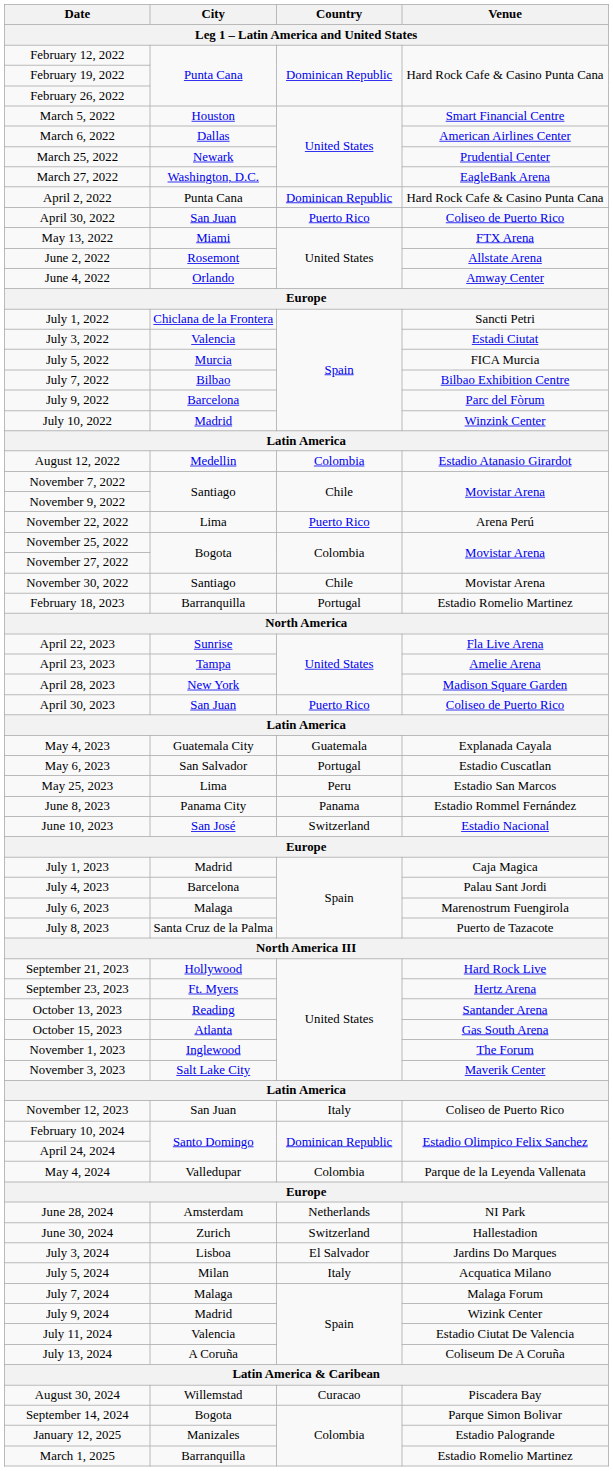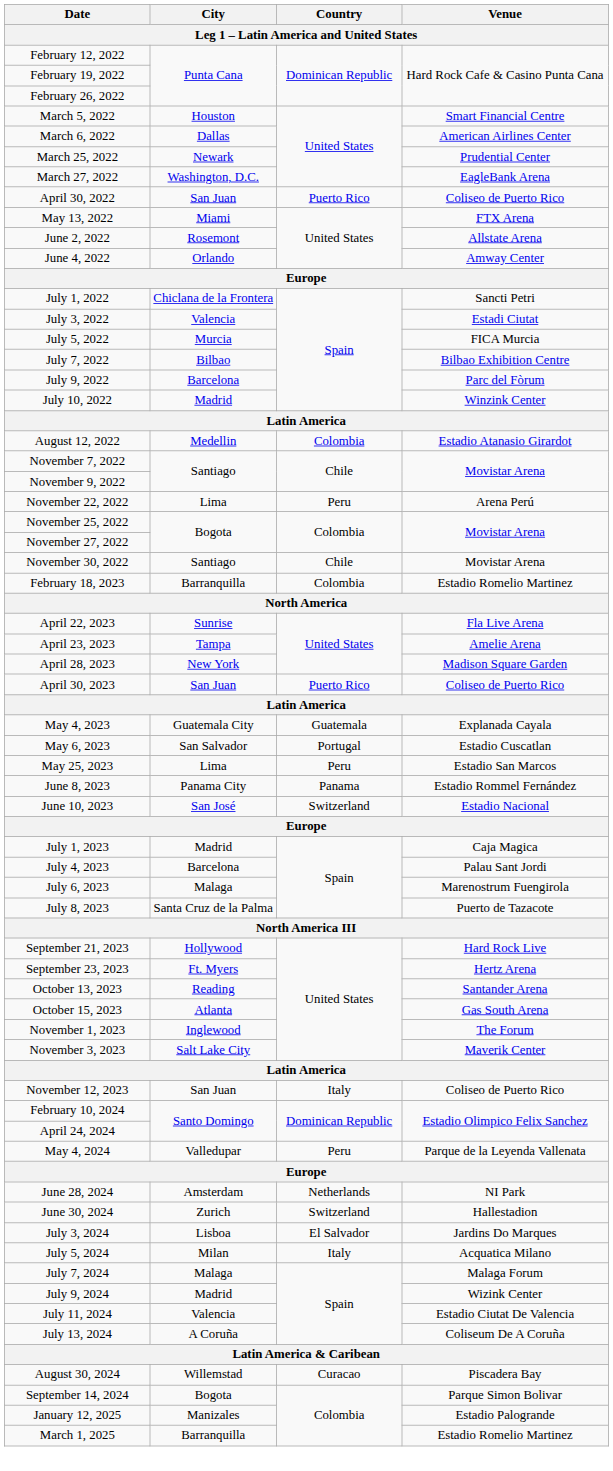- row: April 2, 2022 | Punta Cana | Dominican Republic | Hard Rock Cafe & Casino Punta Cana
November 22, 2022 | Country: Puerto Rico -> Peru
February 18, 2023 | Country: Portugal -> Colombia
May 4, 2024 | Country: Colombia -> Peru
